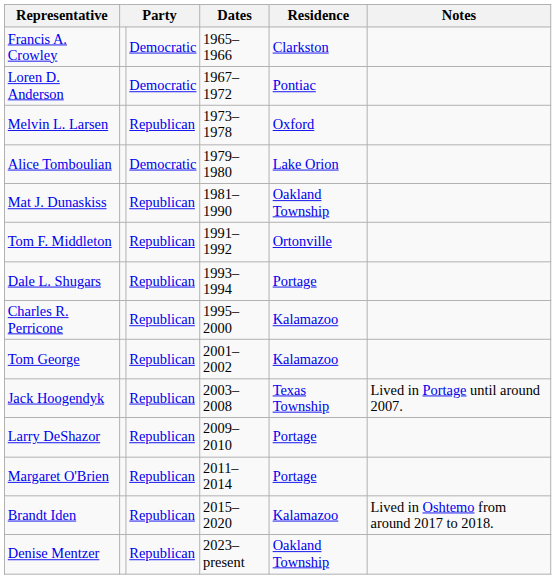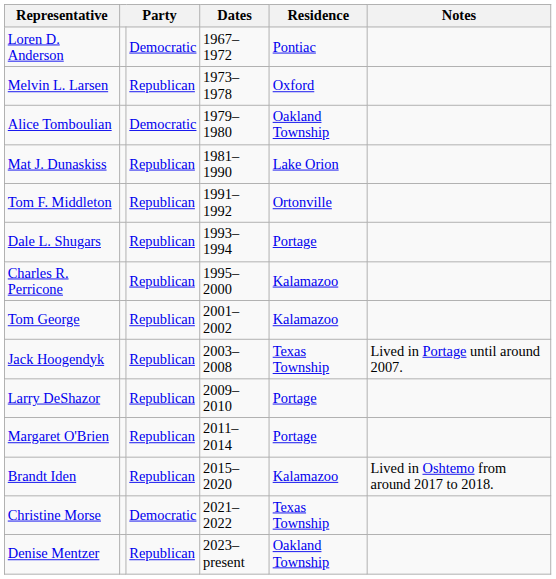- row: Francis A. Crowley | Democratic | 1965–1966 | Clarkston
Alice Tomboulian | Residence: Lake Orion -> Oakland Township
Mat J. Dunaskiss | Residence: Oakland Township -> Lake Orion
+ row: Christine Morse | Democratic | 2021–2022 | Texas Township
